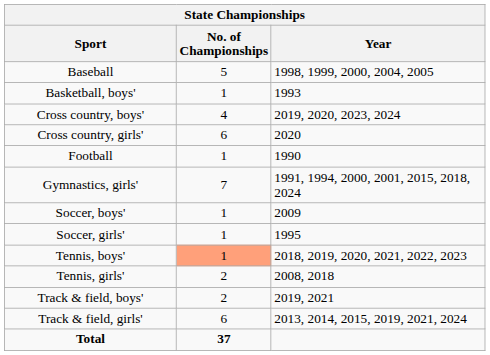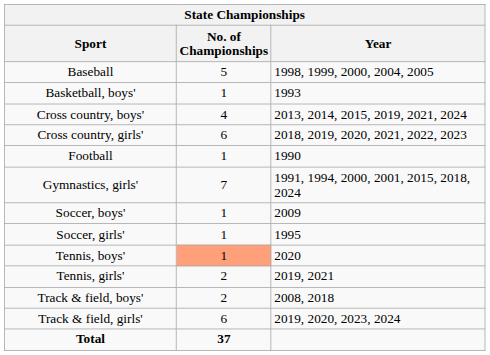Cross country, boys' | Year: 2019, 2020, 2023, 2024 -> 2013, 2014, 2015, 2019, 2021, 2024
Cross country, girls' | Year: 2020 -> 2018, 2019, 2020, 2021, 2022, 2023
Tennis, boys' | Year: 2018, 2019, 2020, 2021, 2022, 2023 -> 2020
Tennis, girls' | Year: 2008, 2018 -> 2019, 2021
Track & field, boys' | Year: 2019, 2021 -> 2008, 2018
Track & field, girls' | Year: 2013, 2014, 2015, 2019, 2021, 2024 -> 2019, 2020, 2023, 2024
